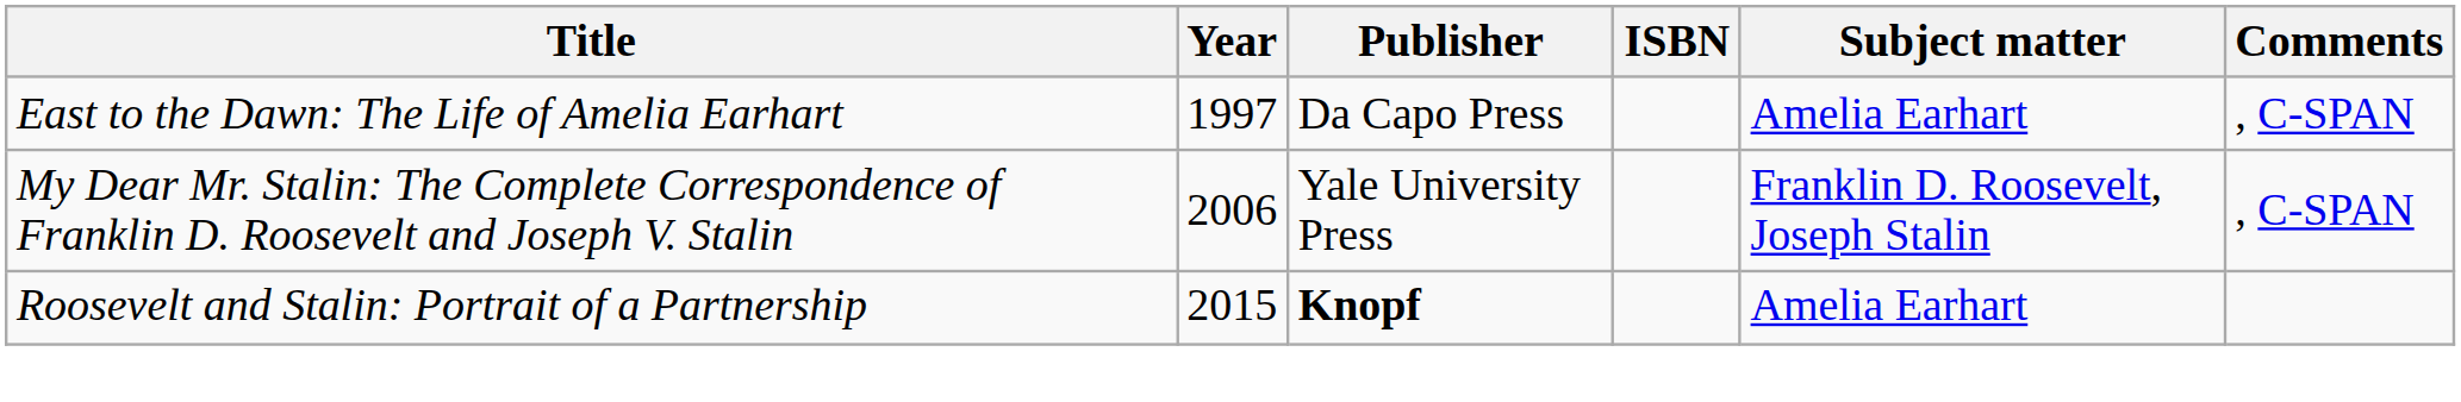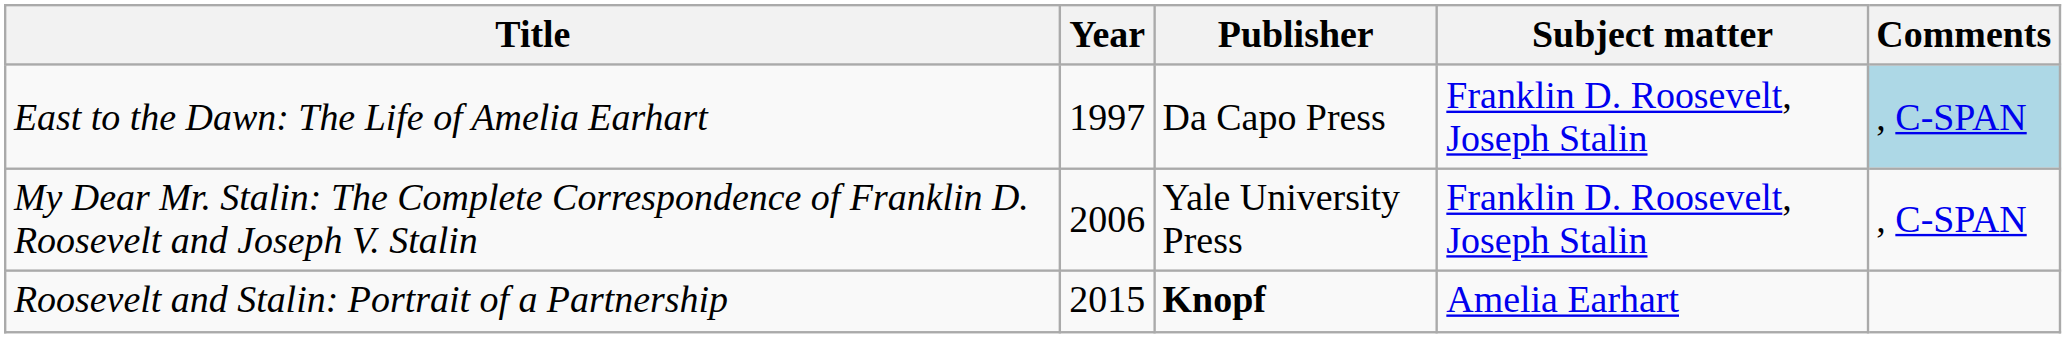- column: ISBN
East to the Dawn: The Life of Amelia Earhart | Subject matter: Amelia Earhart -> Franklin D. Roosevelt, Joseph Stalin
East to the Dawn: The Life of Amelia Earhart | Comments: no background -> lightblue background
